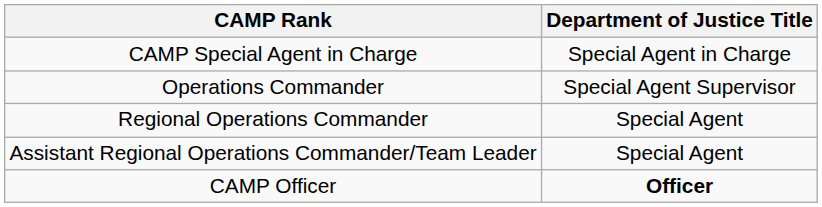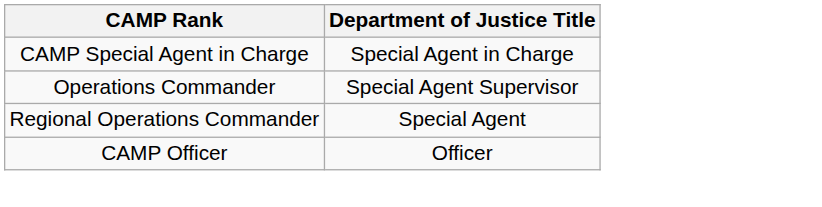- row: Assistant Regional Operations Commander/Team Leader | Special Agent
CAMP Officer | Department of Justice Title: bold -> normal
